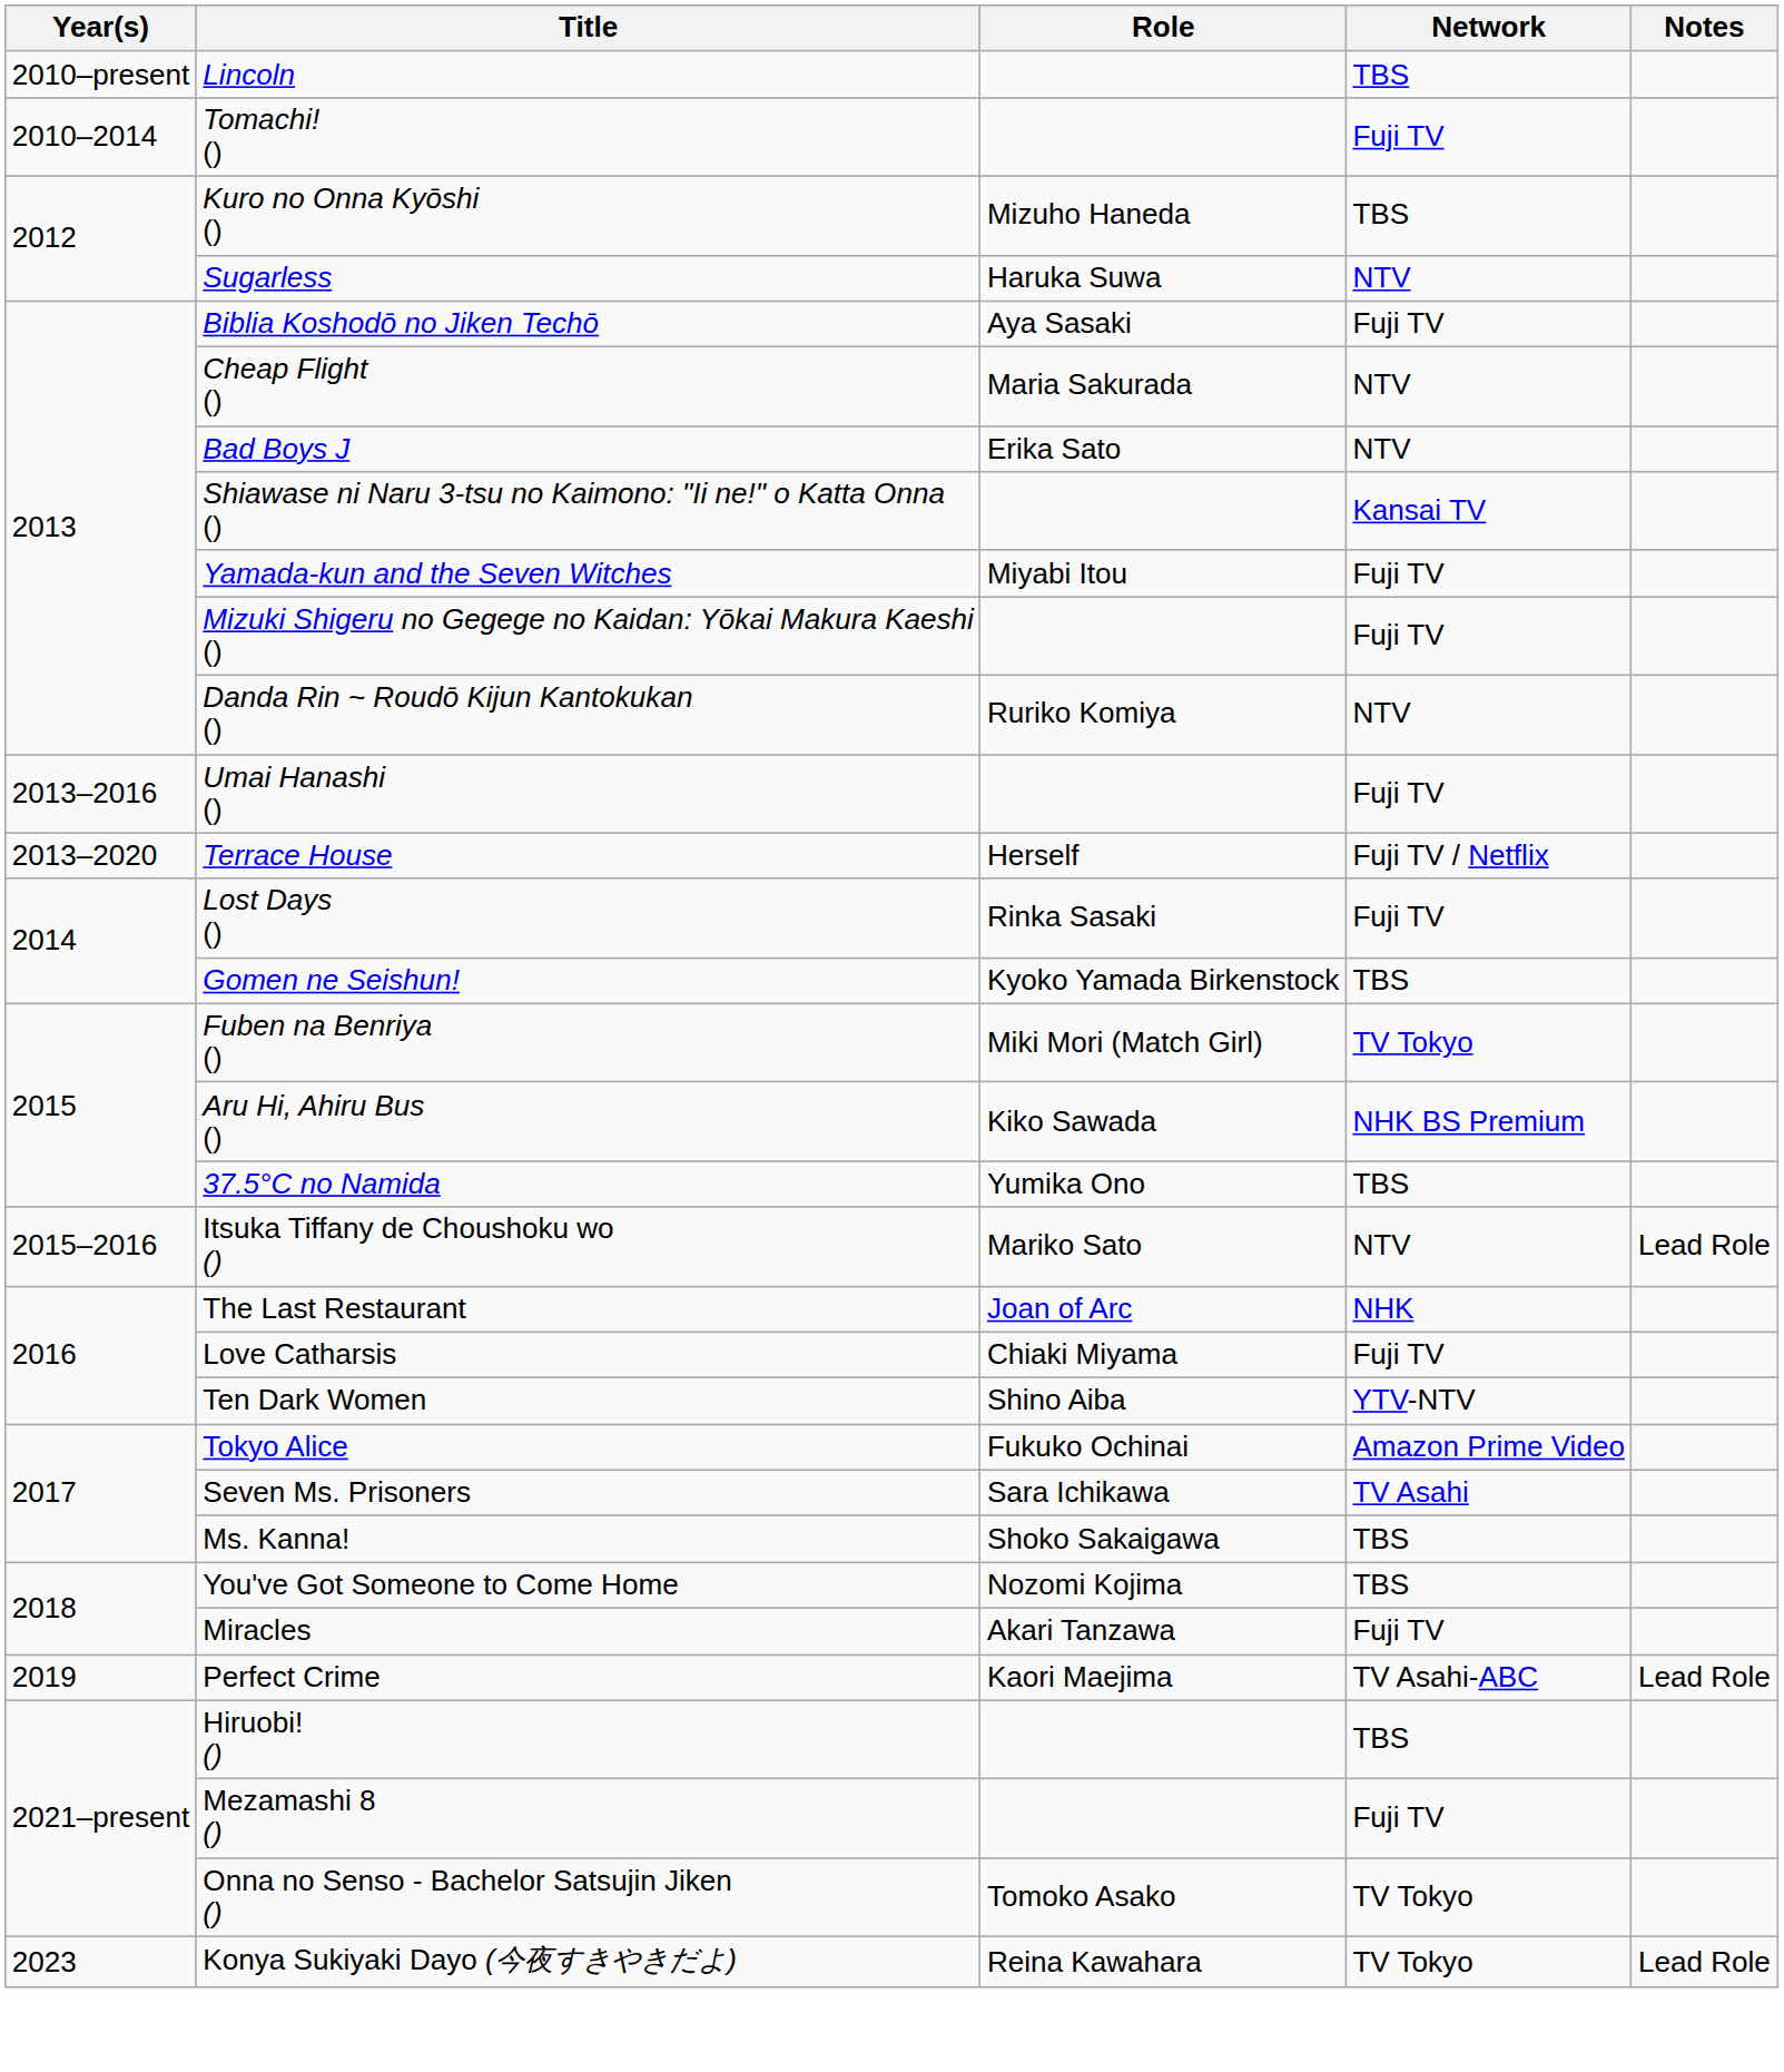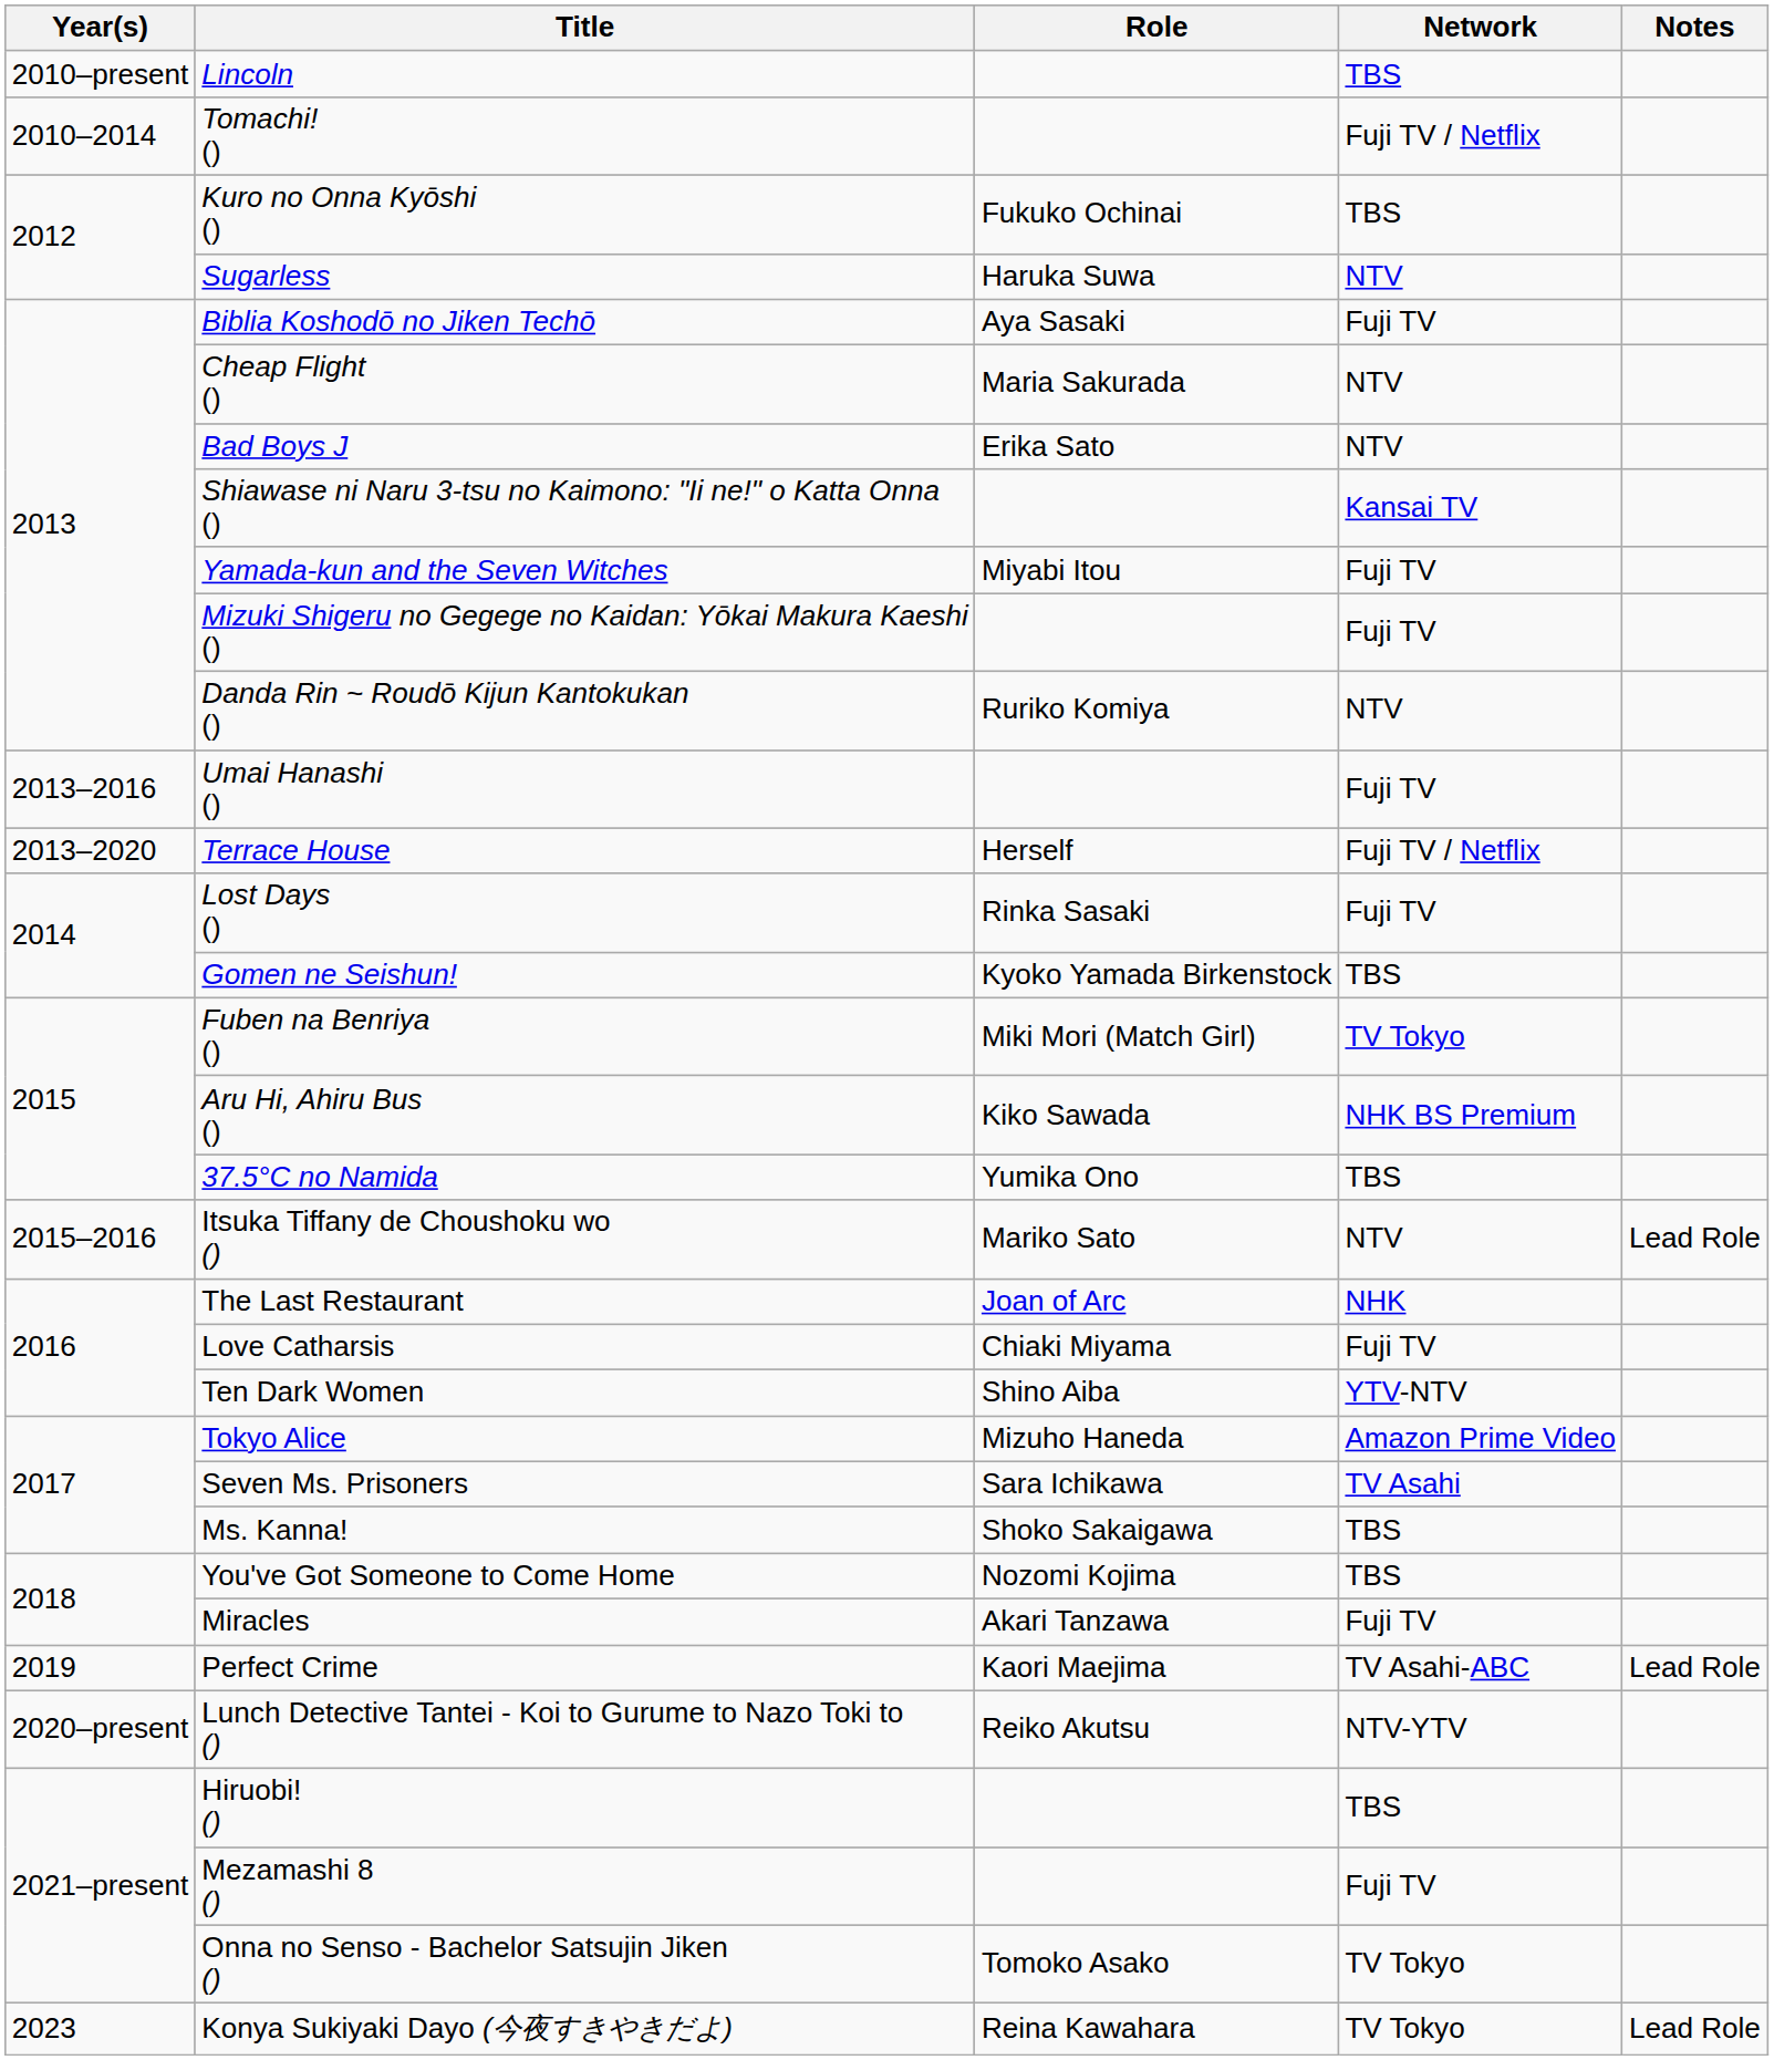Tomachi! () | Network: Fuji TV -> Fuji TV / Netflix
Kuro no Onna Kyōshi () | Role: Mizuho Haneda -> Fukuko Ochinai
Tokyo Alice | Role: Fukuko Ochinai -> Mizuho Haneda
+ row: 2020–present | Lunch Detective Tantei - Koi to Gurume to Nazo Toki to () | Reiko Akutsu | NTV-YTV
